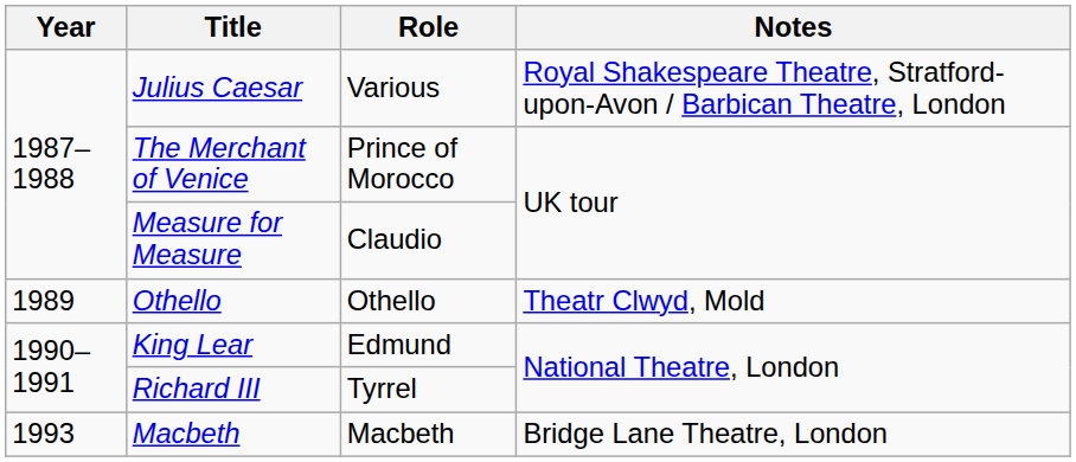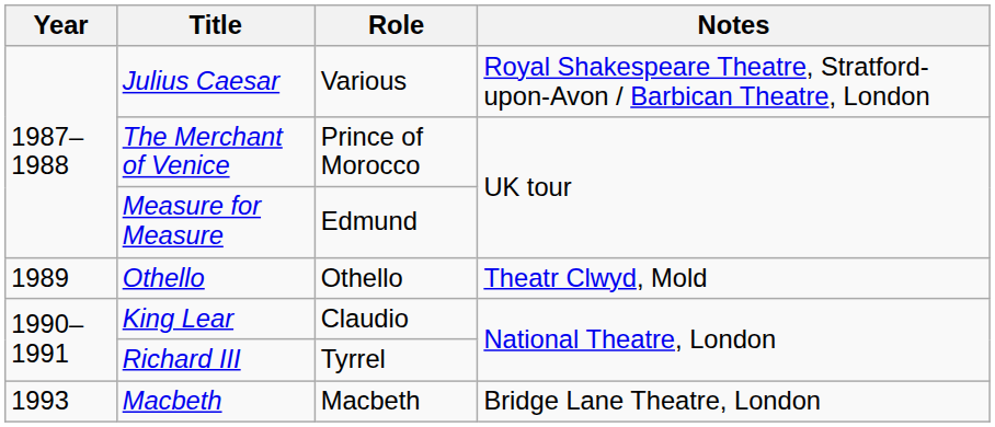Measure for Measure | Role: Claudio -> Edmund
King Lear | Role: Edmund -> Claudio
